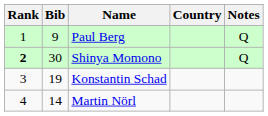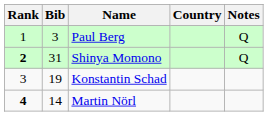Paul Berg | Bib: 9 -> 3
Shinya Momono | Bib: 30 -> 31
Martin Nörl | Rank: normal -> bold
